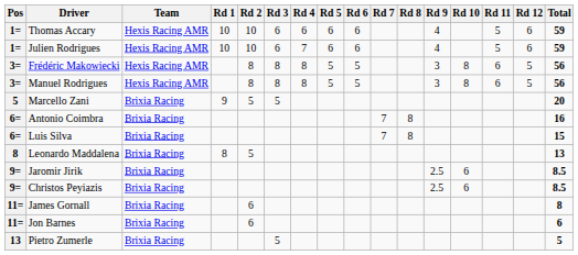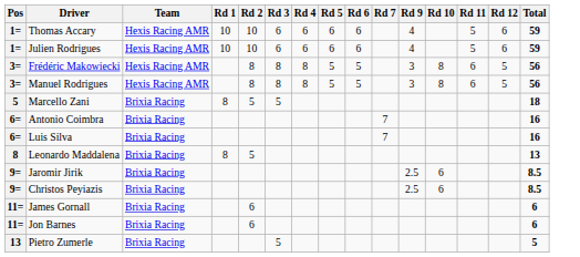- column: Rd 8 | 8 | 8
Julien Rodrigues | Rd 4: 7 -> 6
Marcello Zani | Rd 1: 9 -> 8
Marcello Zani | Total: 20 -> 18
Luis Silva | Total: 15 -> 16
James Gornall | Total: 8 -> 6
